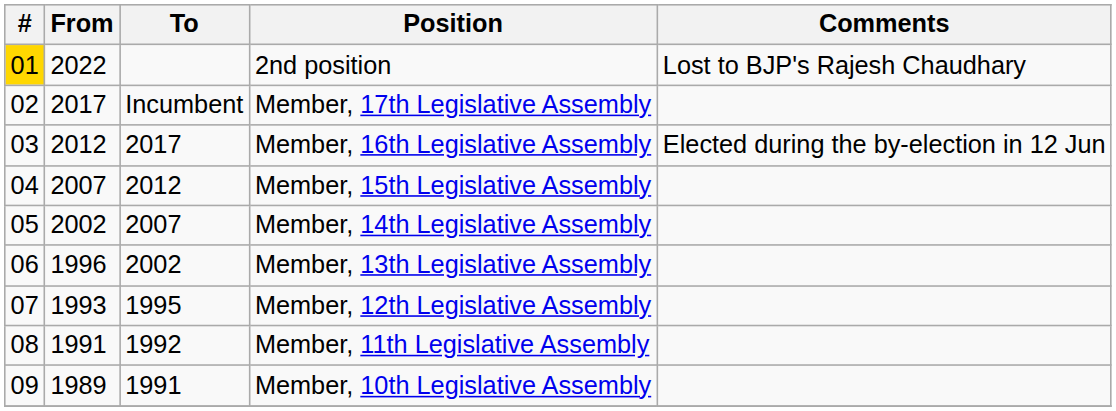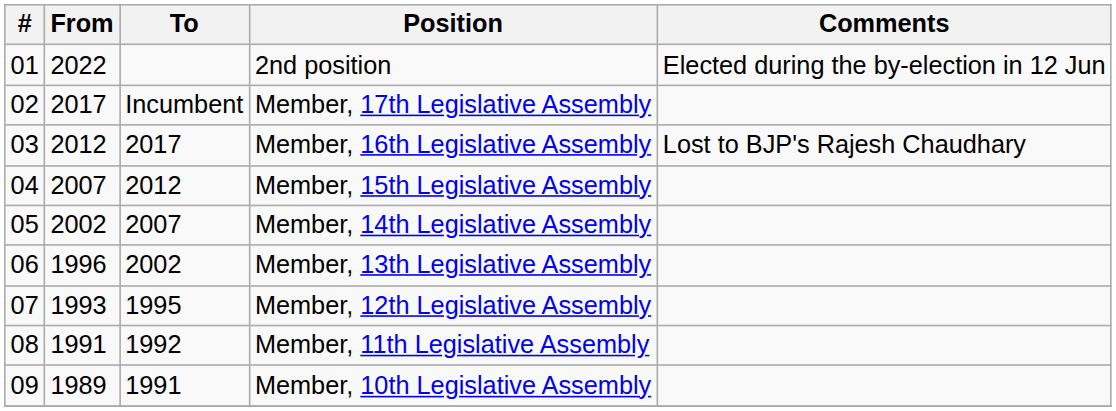2nd position | #: gold background -> no background
2nd position | Comments: Lost to BJP's Rajesh Chaudhary -> Elected during the by-election in 12 Jun
Member, 16th Legislative Assembly | Comments: Elected during the by-election in 12 Jun -> Lost to BJP's Rajesh Chaudhary
